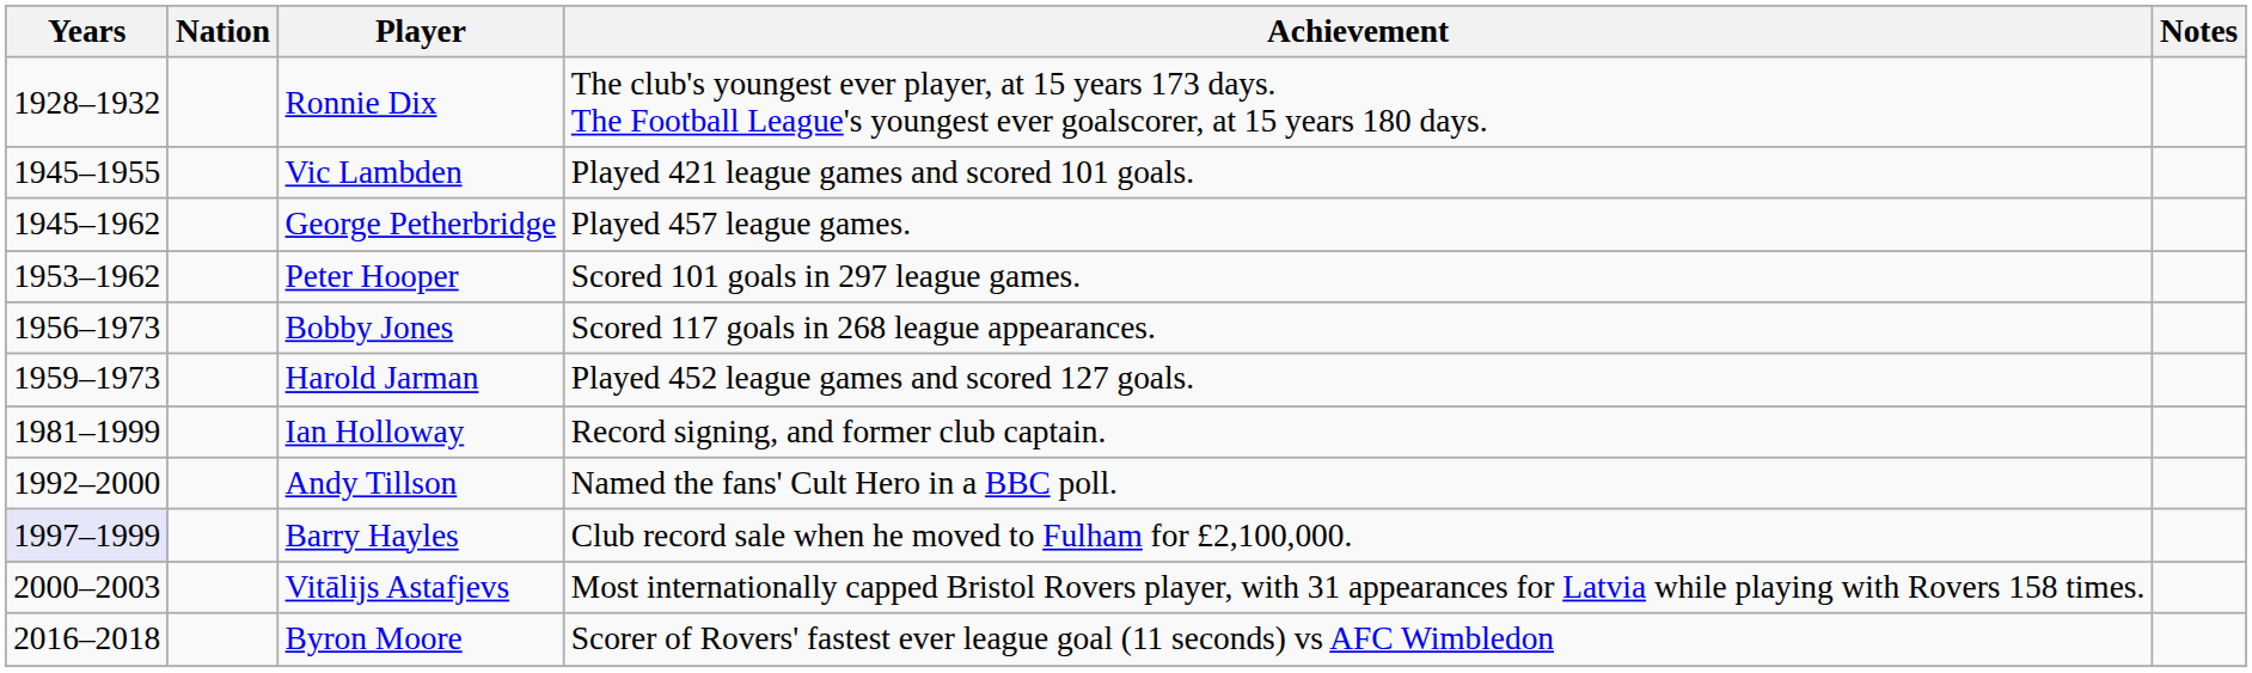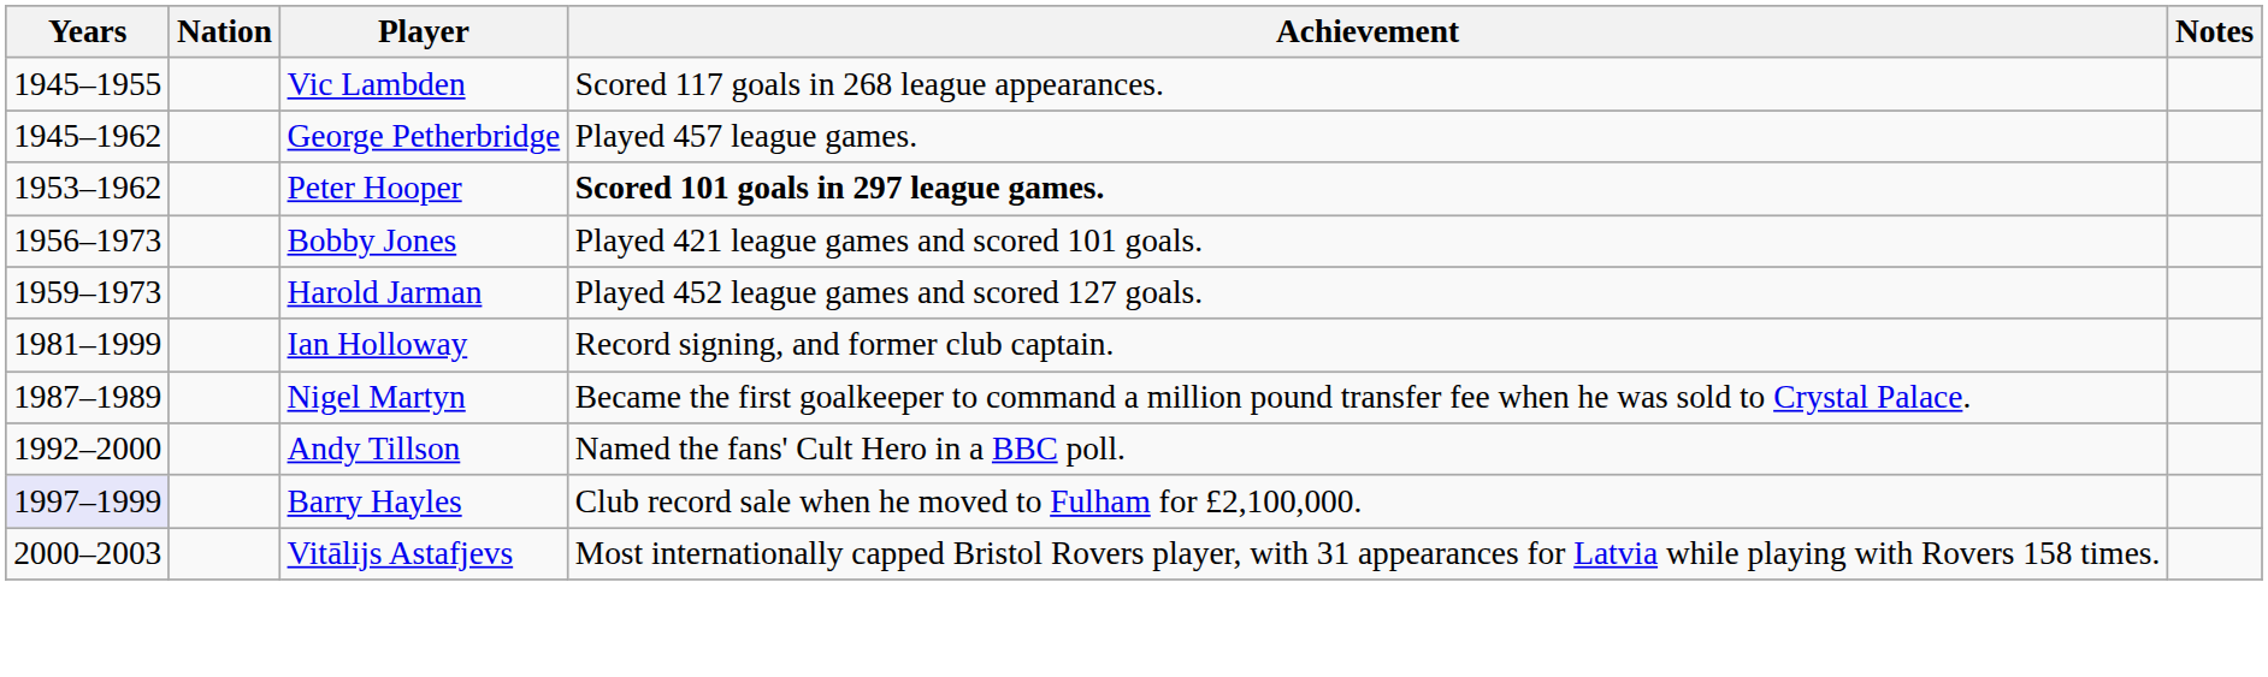- row: 1928–1932 | Ronnie Dix | The club's youngest ever player, at 15 years 173 days. The Football League's youngest ever goalscorer, at 15 years 180 days.
Vic Lambden | Achievement: Played 421 league games and scored 101 goals. -> Scored 117 goals in 268 league appearances.
Peter Hooper | Achievement: normal -> bold
Bobby Jones | Achievement: Scored 117 goals in 268 league appearances. -> Played 421 league games and scored 101 goals.
+ row: 1987–1989 | Nigel Martyn | Became the first goalkeeper to command a million pound transfer fee when he was sold to Crystal Palace.
- row: 2016–2018 | Byron Moore | Scorer of Rovers' fastest ever league goal (11 seconds) vs AFC Wimbledon
